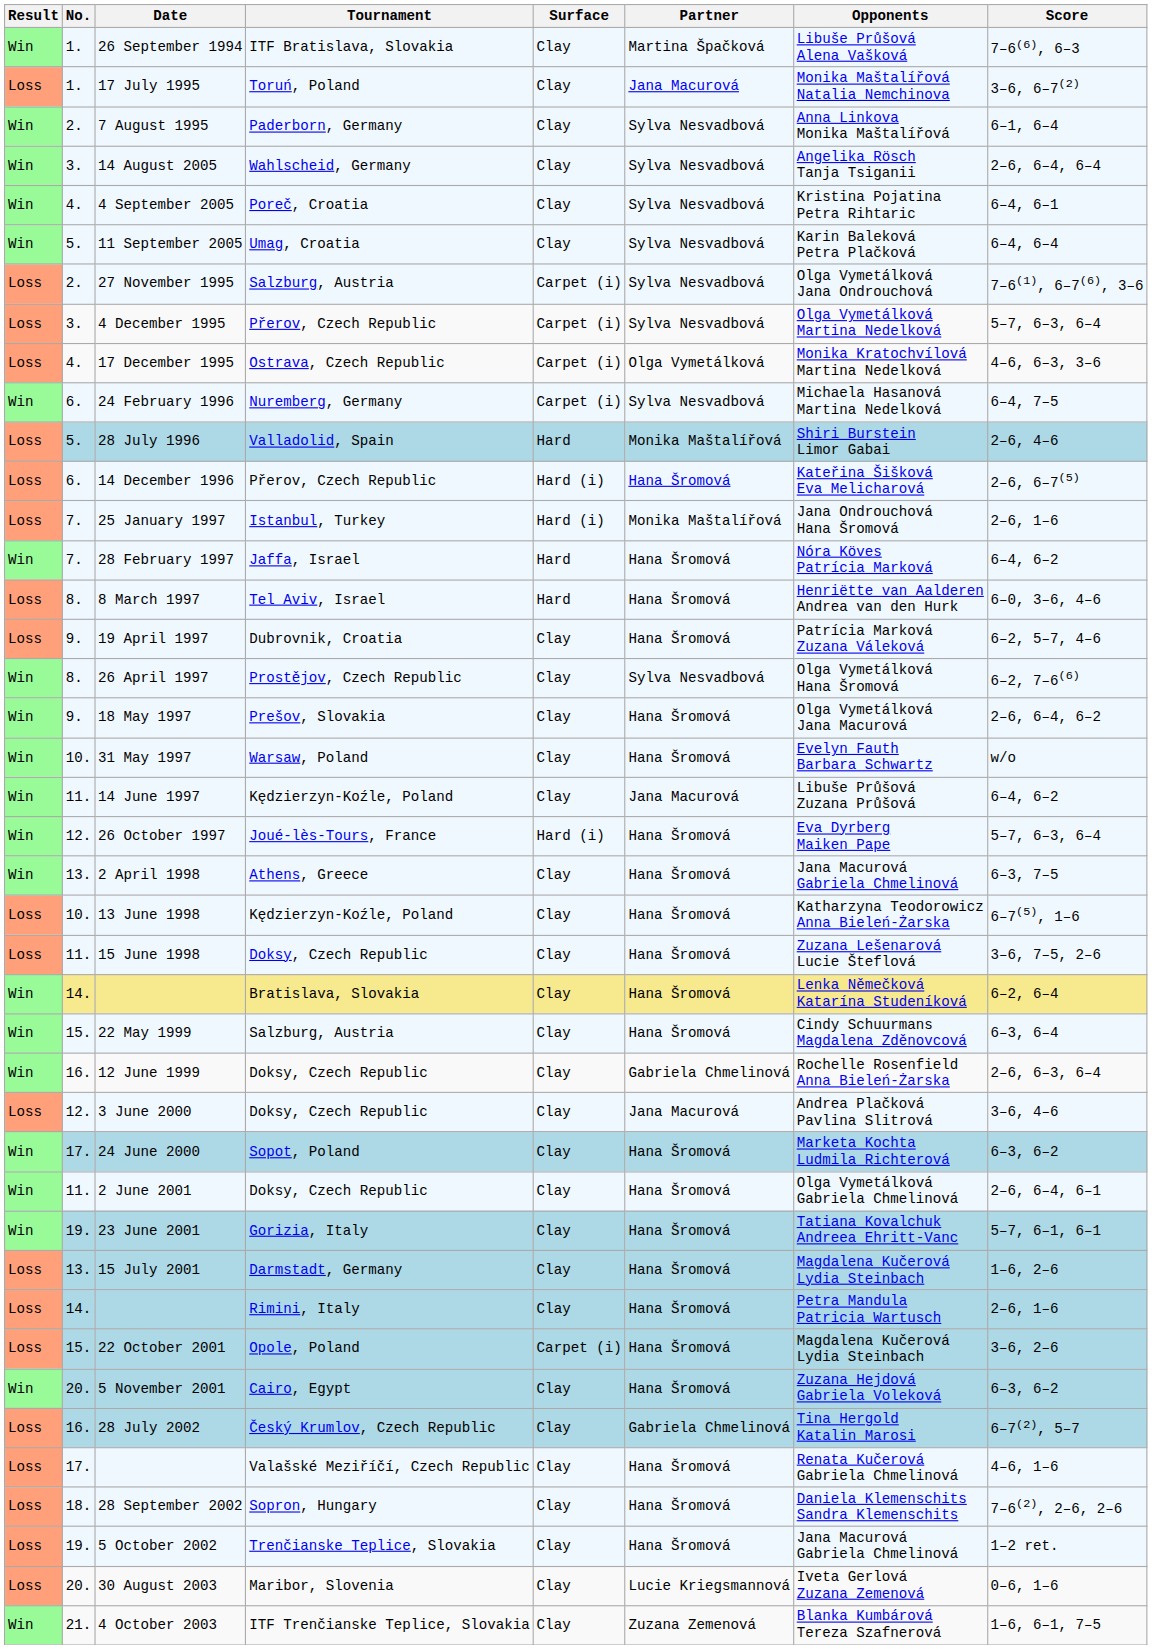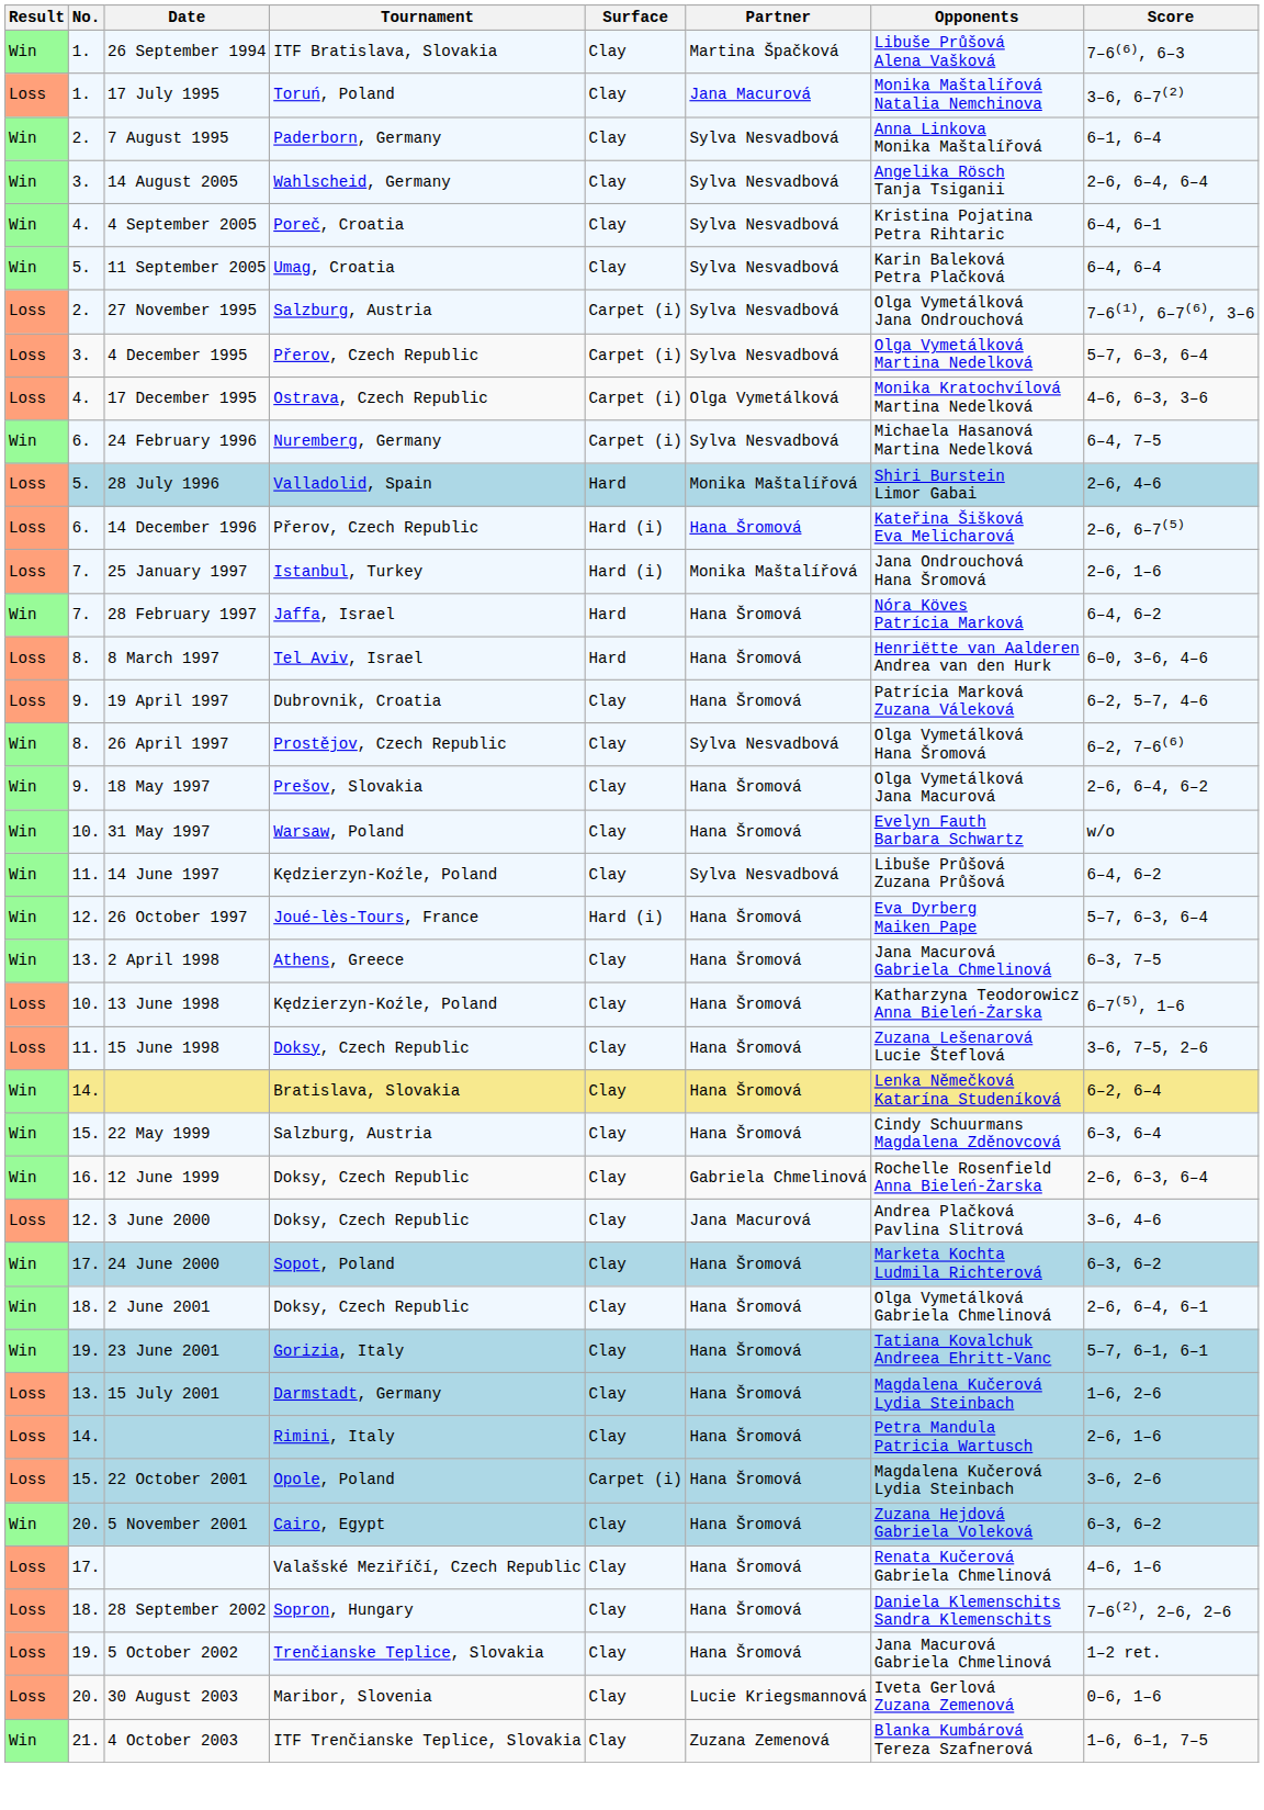14 June 1997 | Partner: Jana Macurová -> Sylva Nesvadbová
2 June 2001 | No.: 11. -> 18.
- row: Loss | 16. | 28 July 2002 | Český Krumlov, Czech Republic | Clay | Gabriela Chmelinová | Tina Hergold Katalin Marosi | 6–7(2), 5–7
